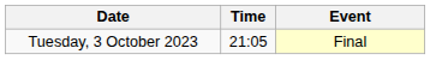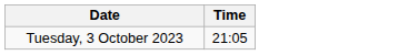- column: Event | Final
